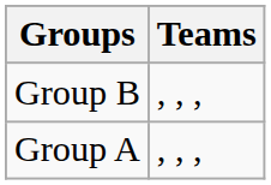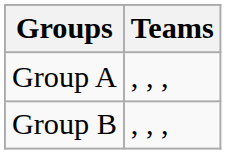rows swapped: Group A <-> Group B
